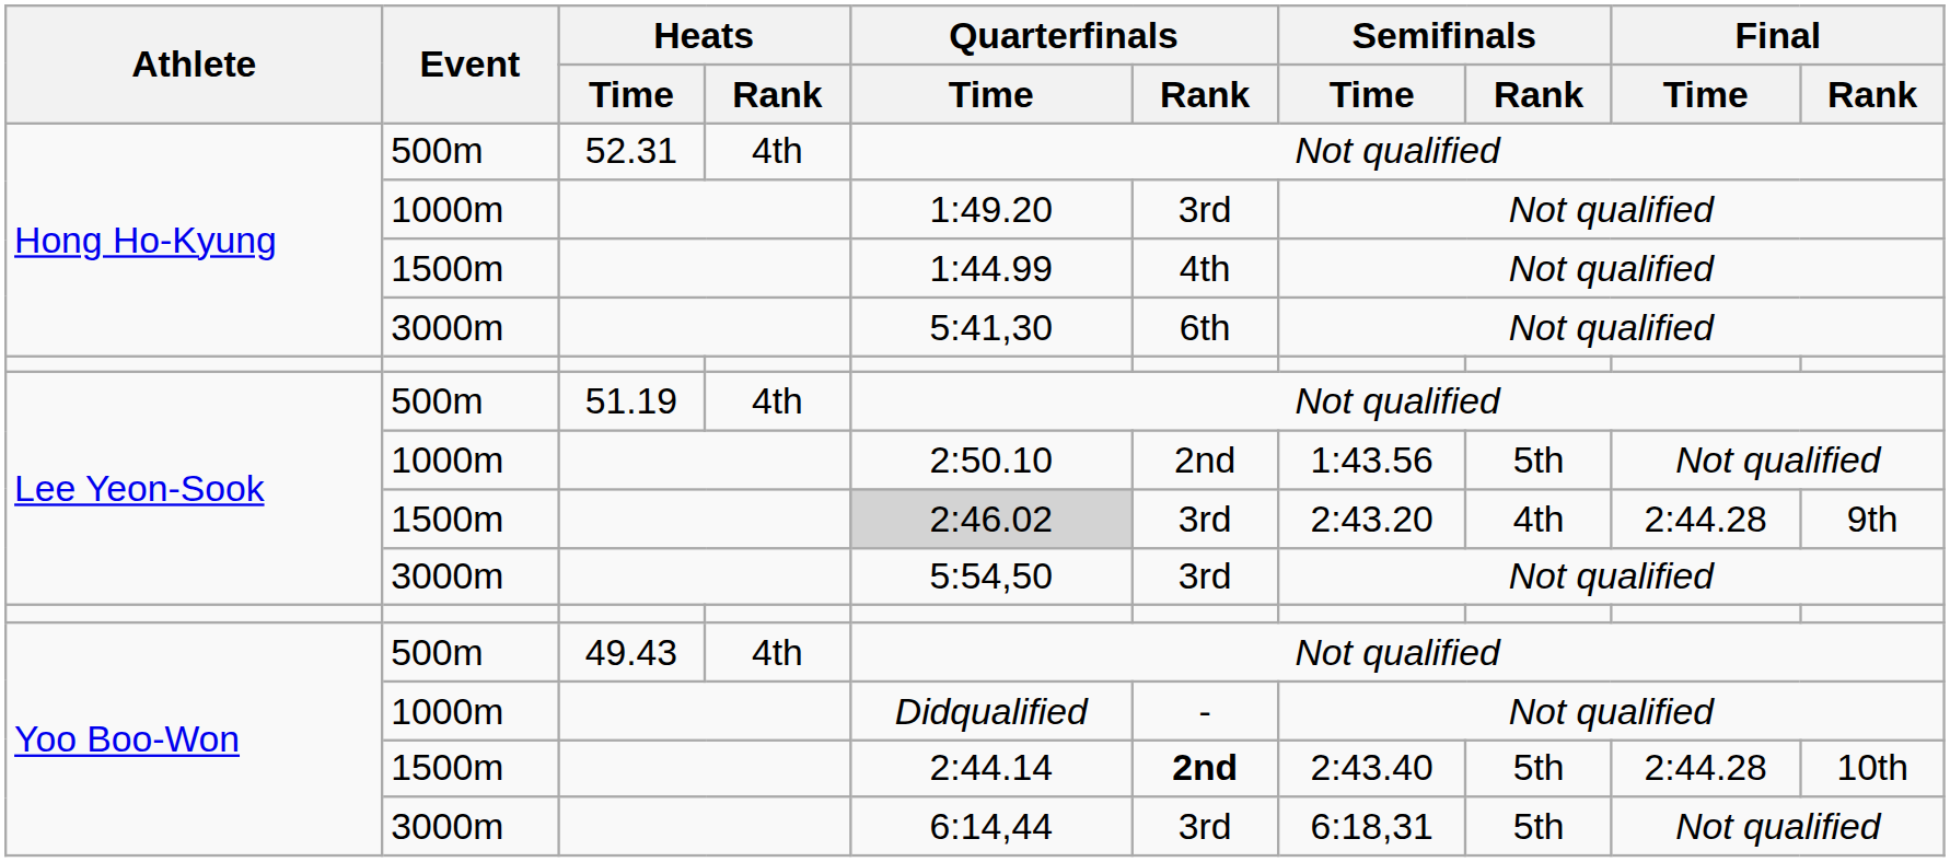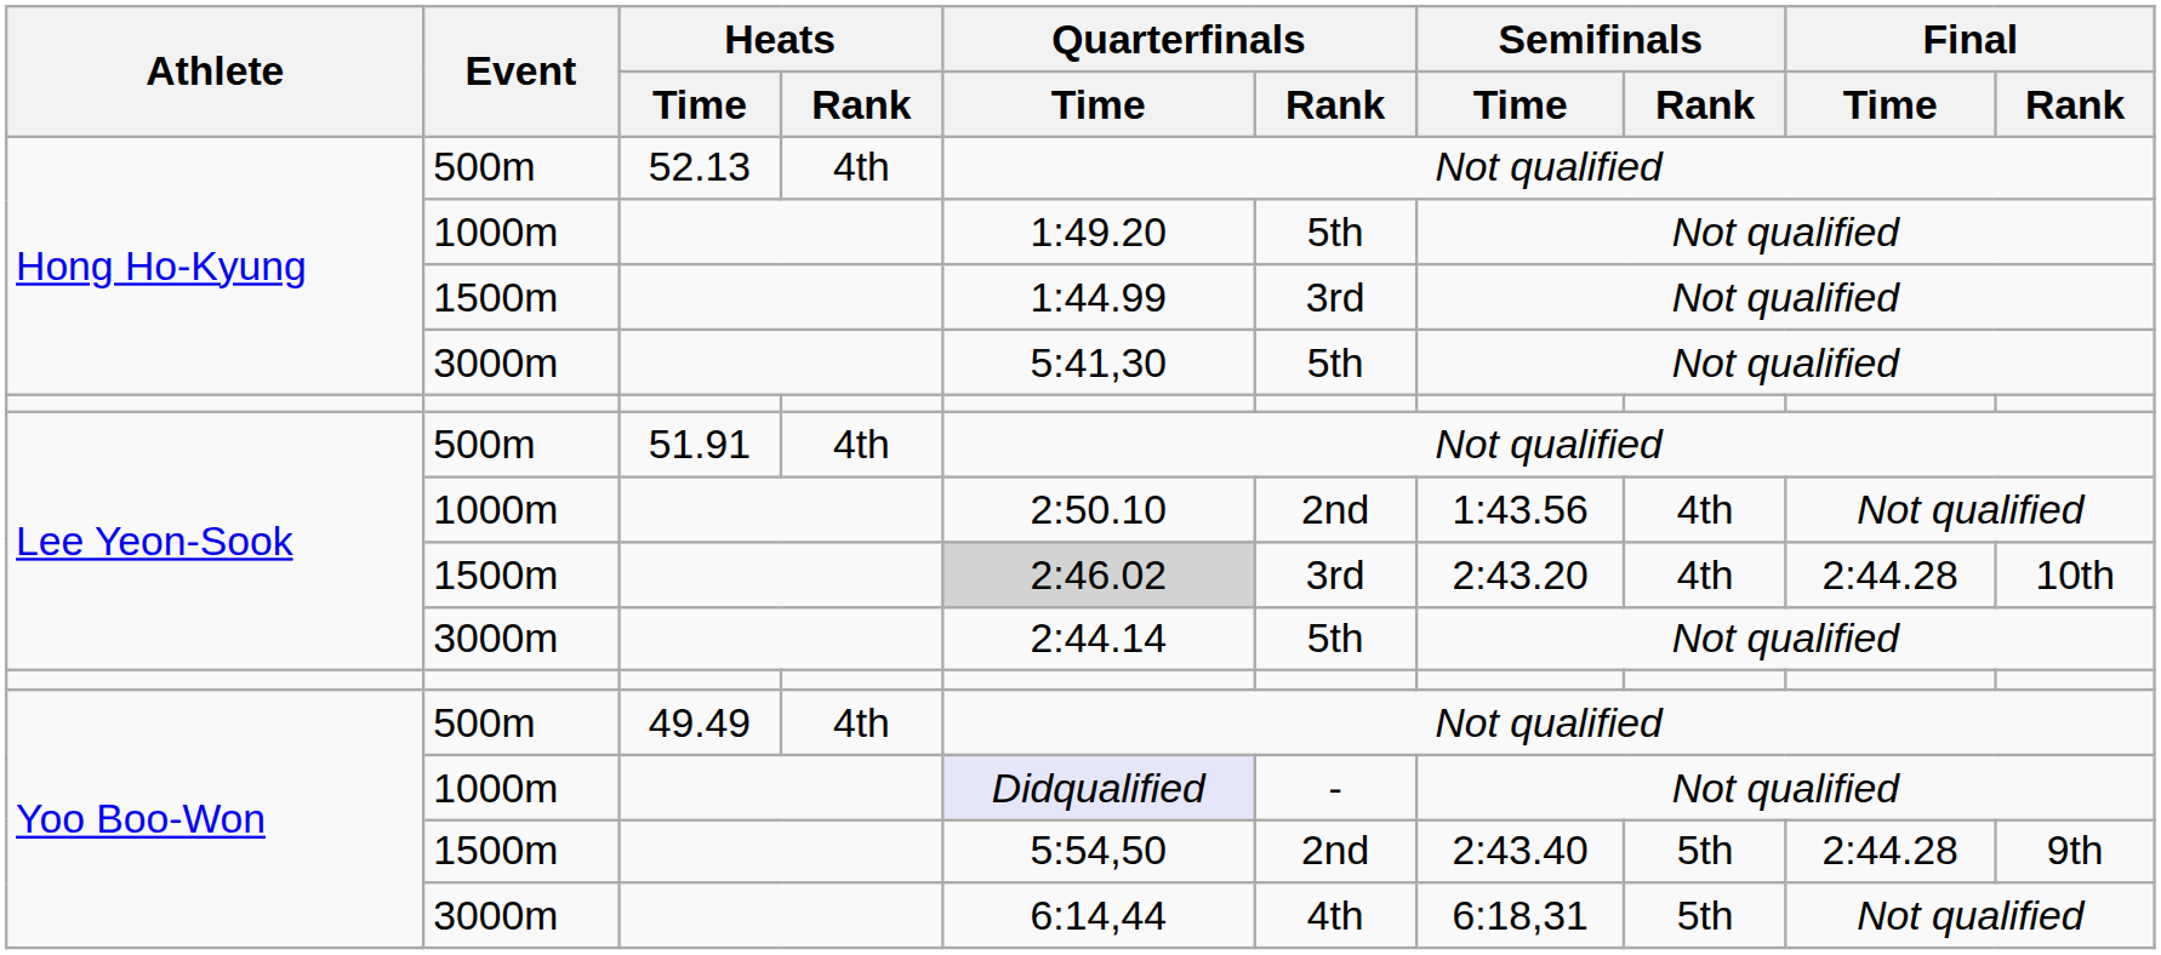Hong Ho-Kyung / 500m | Heats / Time: 52.31 -> 52.13
Hong Ho-Kyung / 1000m | Quarterfinals / Rank: 3rd -> 5th
Hong Ho-Kyung / 1500m | Quarterfinals / Rank: 4th -> 3rd
Hong Ho-Kyung / 3000m | Quarterfinals / Rank: 6th -> 5th
Lee Yeon-Sook / 500m | Heats / Time: 51.19 -> 51.91
Lee Yeon-Sook / 1000m | Semifinals / Rank: 5th -> 4th
Lee Yeon-Sook / 1500m | Final / Rank: 9th -> 10th
Lee Yeon-Sook / 3000m | Quarterfinals / Time: 5:54,50 -> 2:44.14
Lee Yeon-Sook / 3000m | Quarterfinals / Rank: 3rd -> 5th
Yoo Boo-Won / 500m | Heats / Time: 49.43 -> 49.49
Yoo Boo-Won / 1000m | Quarterfinals / Time: no background -> lavender background
Yoo Boo-Won / 1500m | Quarterfinals / Time: 2:44.14 -> 5:54,50
Yoo Boo-Won / 1500m | Quarterfinals / Rank: bold -> normal
Yoo Boo-Won / 1500m | Final / Rank: 10th -> 9th
Yoo Boo-Won / 3000m | Quarterfinals / Rank: 3rd -> 4th
